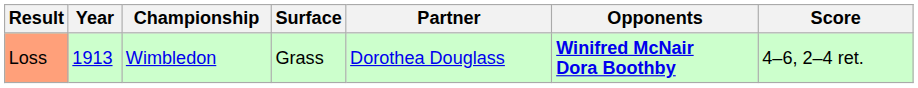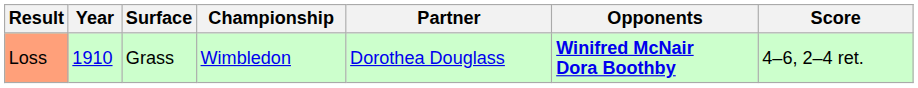columns swapped: Championship <-> Surface
Loss | Year: 1913 -> 1910
